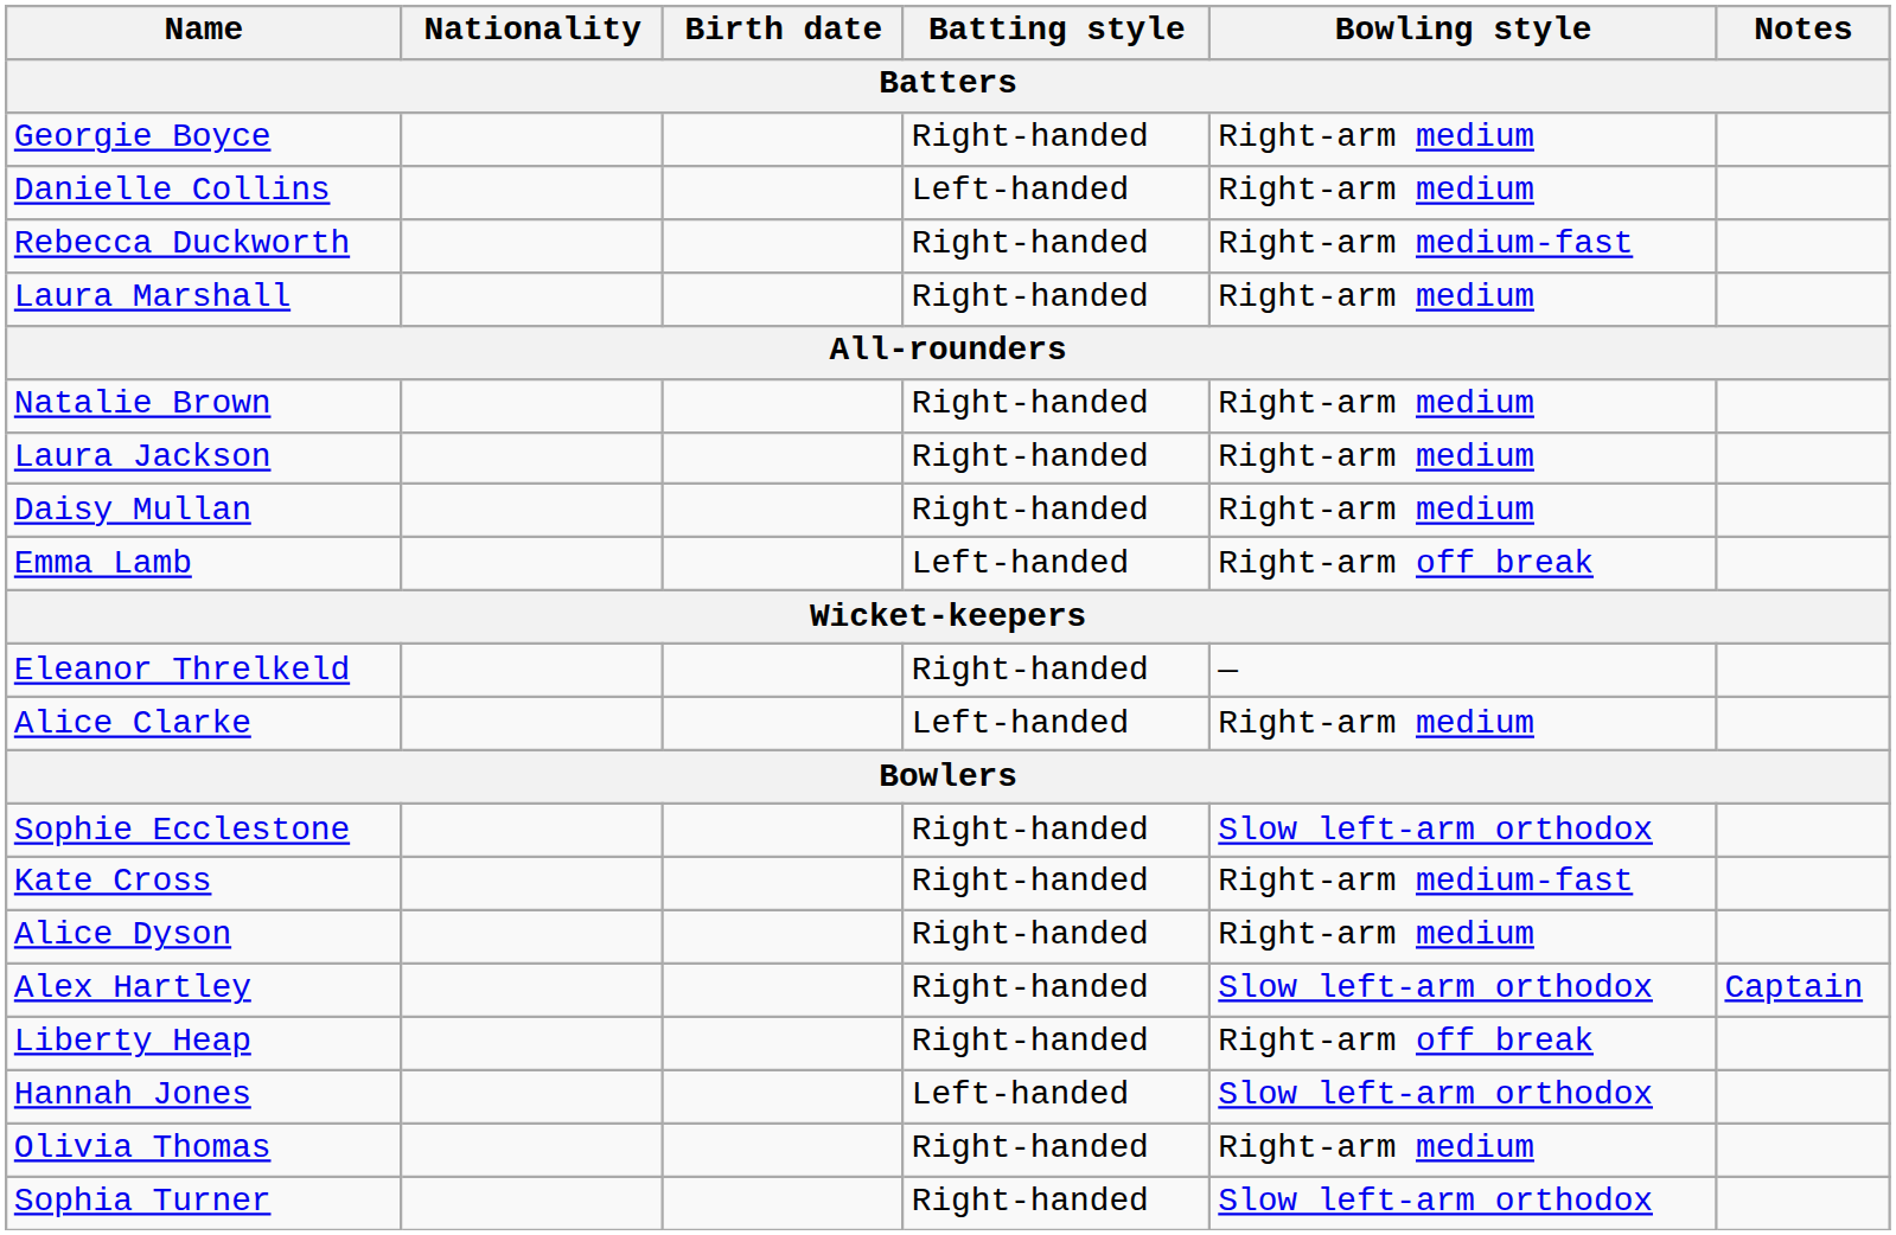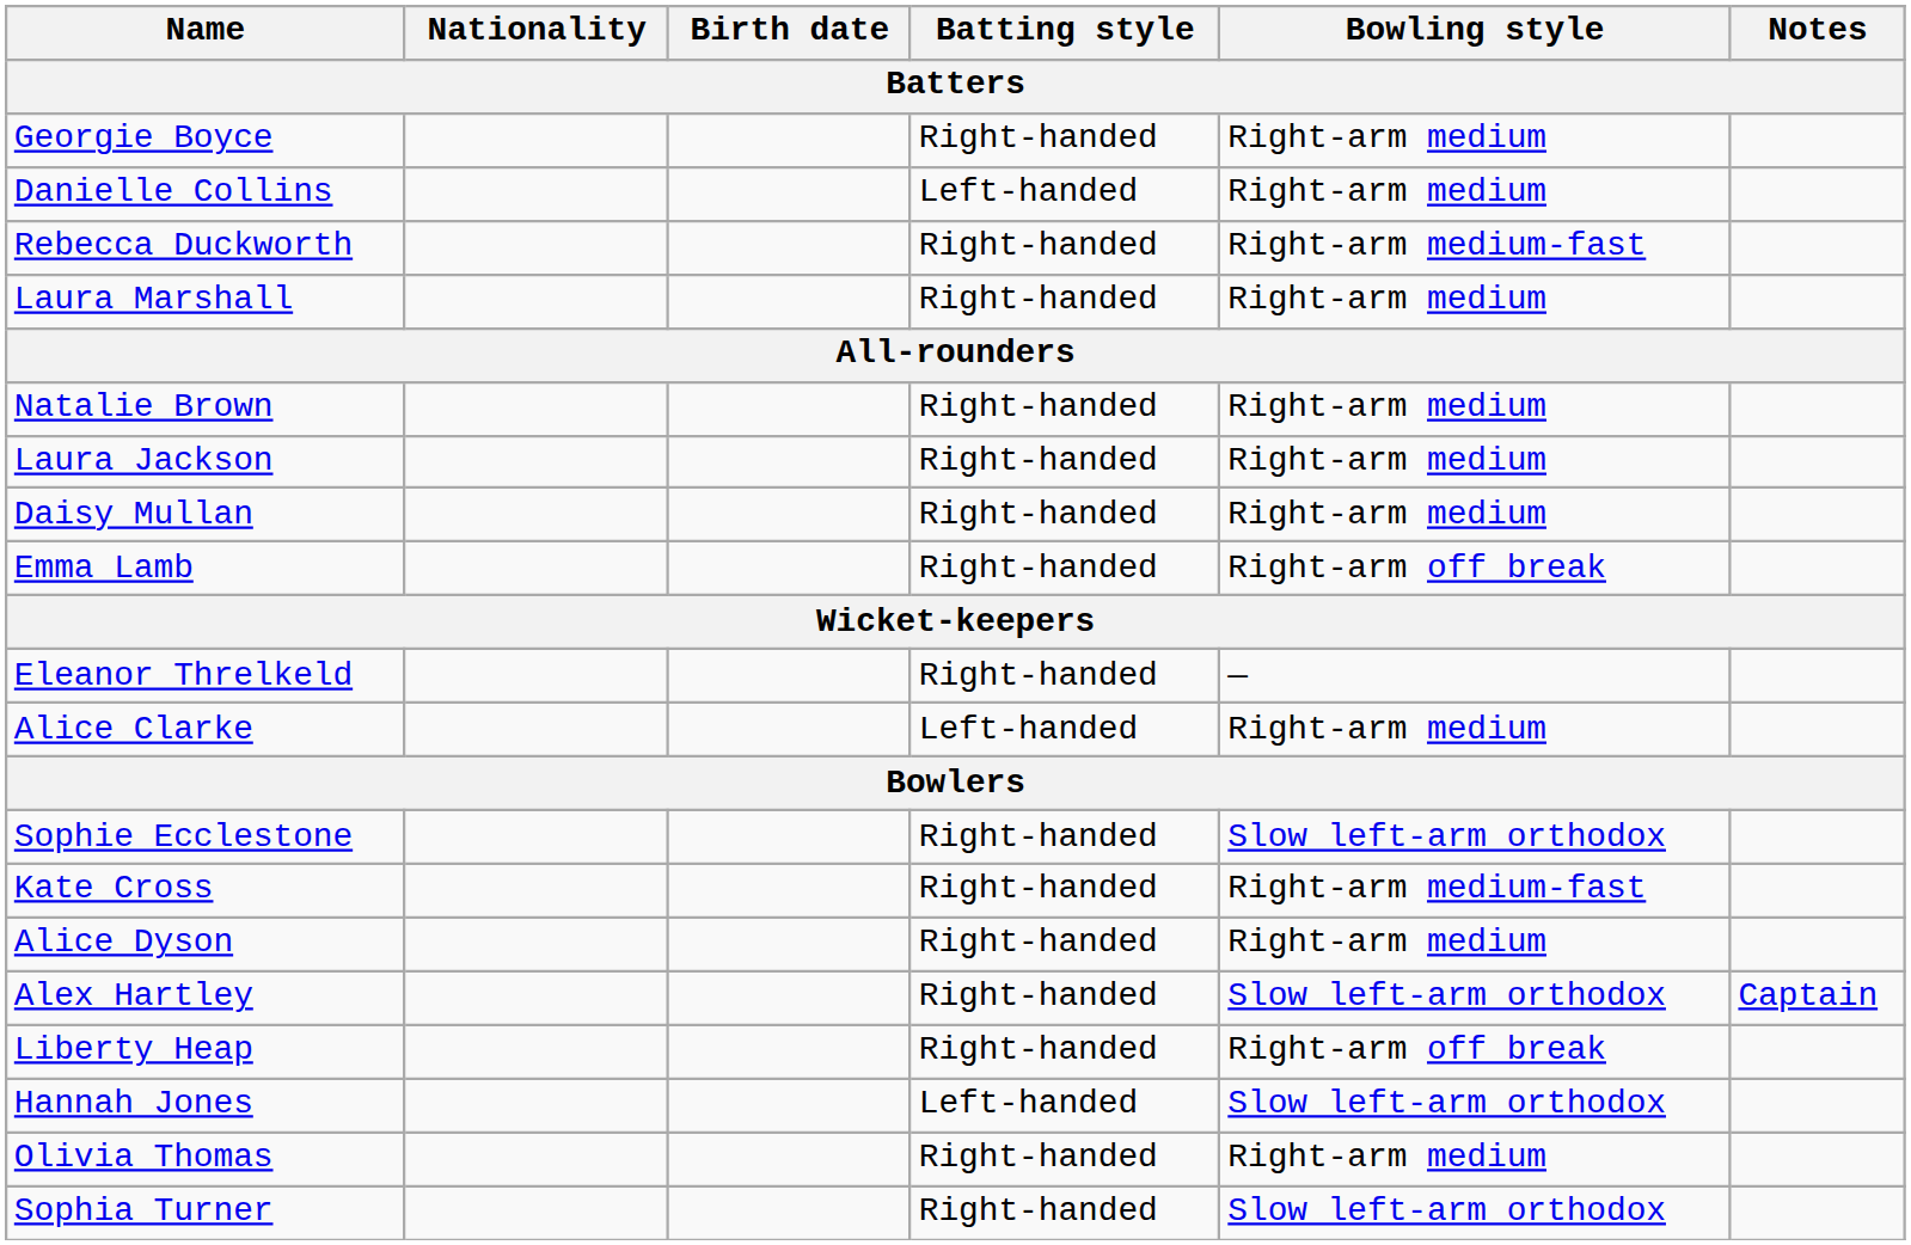Emma Lamb | Batting style: Left-handed -> Right-handed
